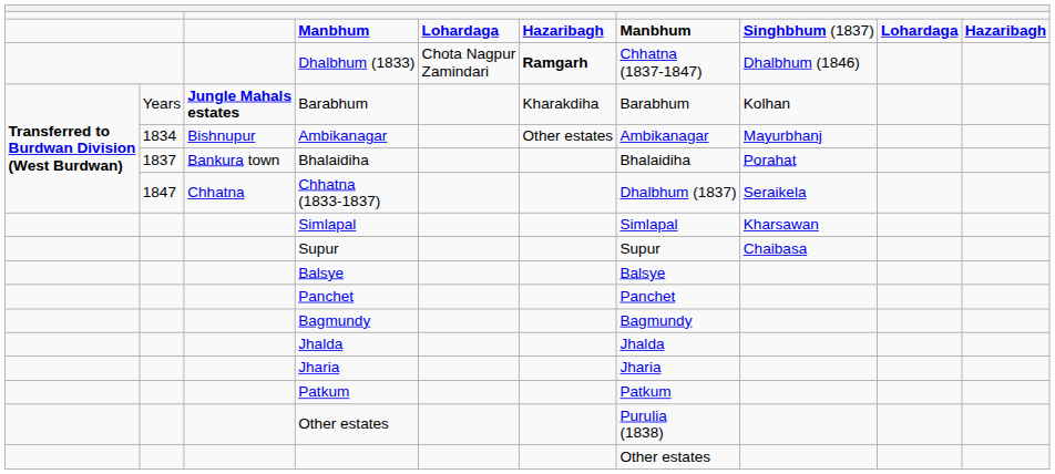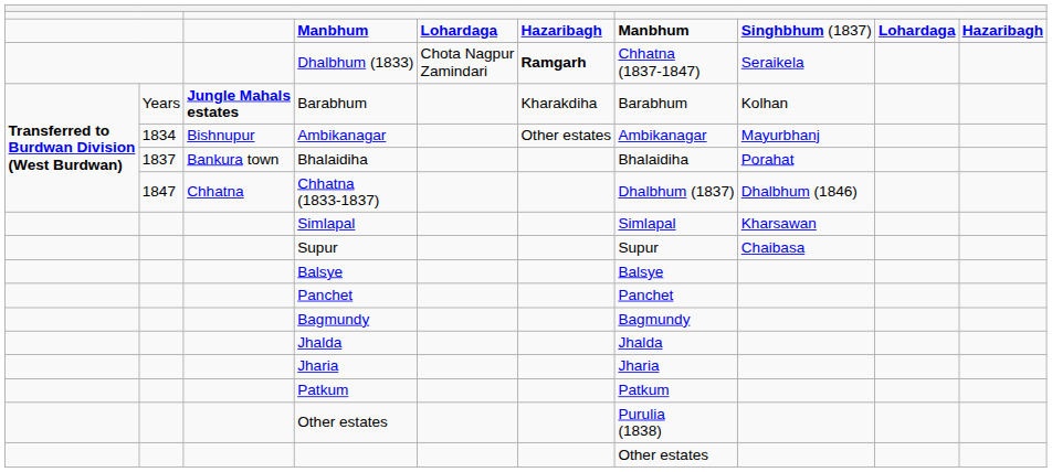Dhalbhum (1833) | column 8: Dhalbhum (1846) -> Seraikela
Chhatna (1833-1837) | column 8: Seraikela -> Dhalbhum (1846)
